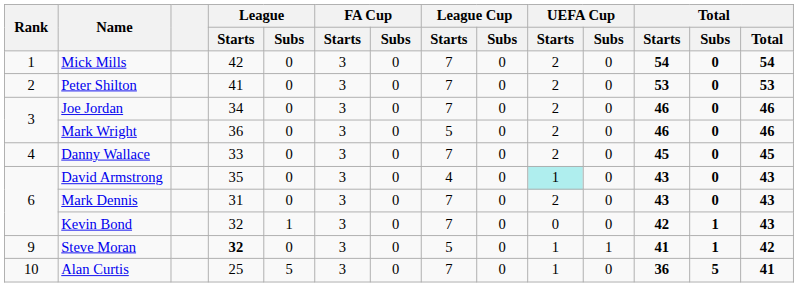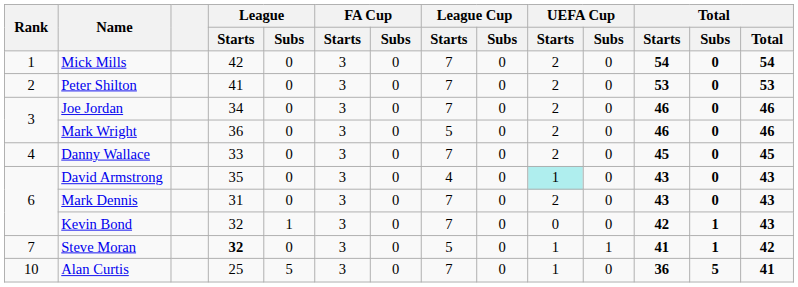Steve Moran | Rank: 9 -> 7
